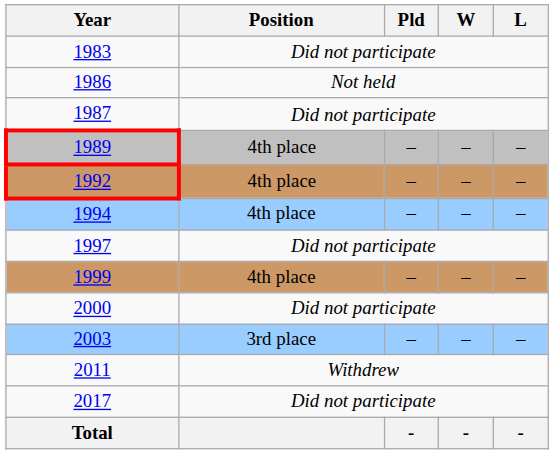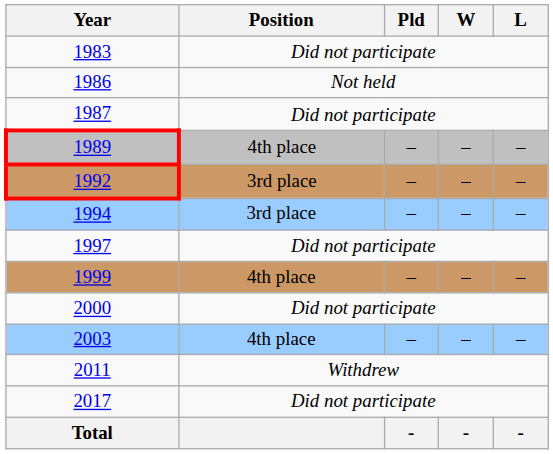1992 | Position: 4th place -> 3rd place
1994 | Position: 4th place -> 3rd place
2003 | Position: 3rd place -> 4th place
